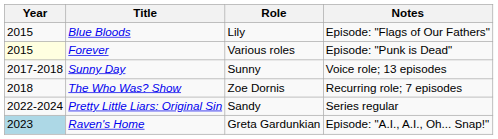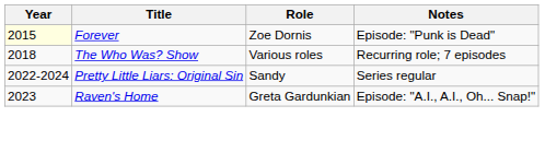- row: 2015 | Blue Bloods | Lily | Episode: "Flags of Our Fathers"
Forever | Role: Various roles -> Zoe Dornis
- row: 2017-2018 | Sunny Day | Sunny | Voice role; 13 episodes
The Who Was? Show | Role: Zoe Dornis -> Various roles
Raven's Home | Year: lightblue background -> no background
